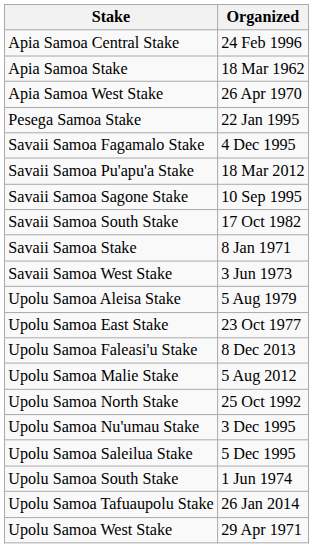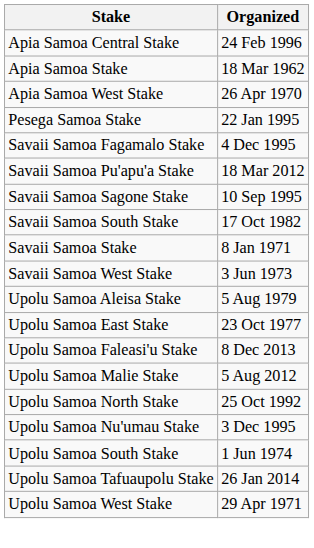- row: Upolu Samoa Saleilua Stake | 5 Dec 1995
